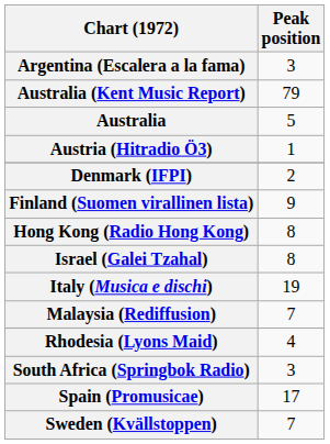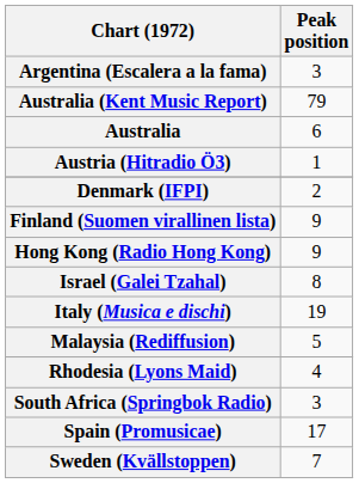Australia | Peak position: 5 -> 6
Hong Kong (Radio Hong Kong) | Peak position: 8 -> 9
Malaysia (Rediffusion) | Peak position: 7 -> 5
